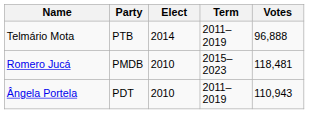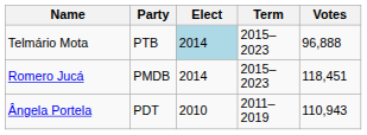Telmário Mota | Elect: no background -> lightblue background
Telmário Mota | Term: 2011–2019 -> 2015–2023
Romero Jucá | Elect: 2010 -> 2014
Romero Jucá | Votes: 118,481 -> 118,451
